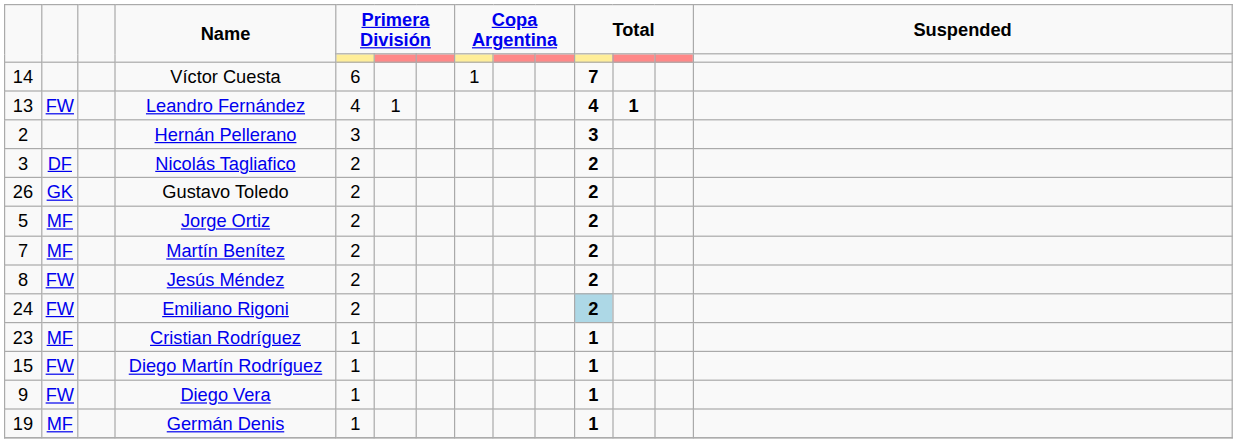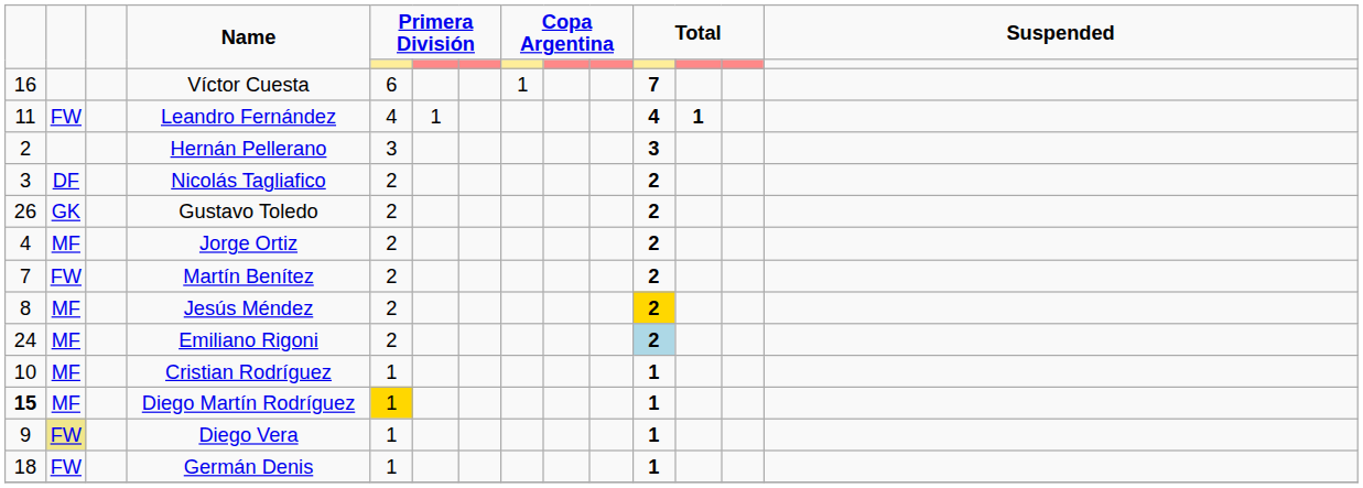Víctor Cuesta | column 1: 14 -> 16
Leandro Fernández | column 1: 13 -> 11
Jorge Ortiz | column 1: 5 -> 4
Martín Benítez | column 2: MF -> FW
Jesús Méndez | column 2: FW -> MF
Jesús Méndez | column 11: no background -> gold background
Emiliano Rigoni | column 2: FW -> MF
Cristian Rodríguez | column 1: 23 -> 10
Diego Martín Rodríguez | column 1: normal -> bold
Diego Martín Rodríguez | column 2: FW -> MF
Diego Martín Rodríguez | column 5: no background -> gold background
Diego Vera | column 2: no background -> khaki background
Germán Denis | column 1: 19 -> 18
Germán Denis | column 2: MF -> FW
